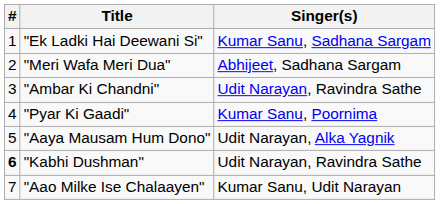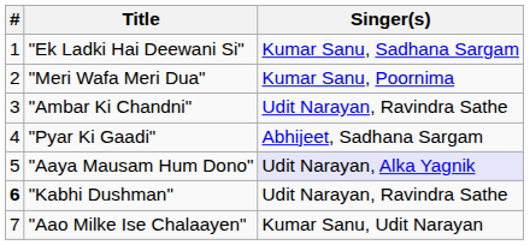"Meri Wafa Meri Dua" | Singer(s): Abhijeet, Sadhana Sargam -> Kumar Sanu, Poornima
"Pyar Ki Gaadi" | Singer(s): Kumar Sanu, Poornima -> Abhijeet, Sadhana Sargam
"Aaya Mausam Hum Dono" | Singer(s): no background -> lavender background
